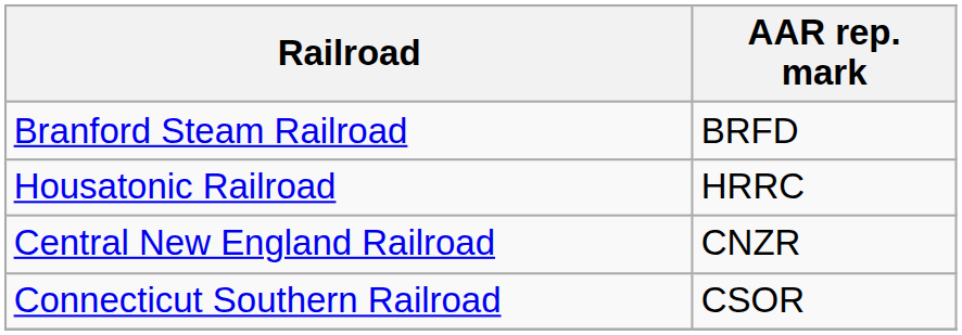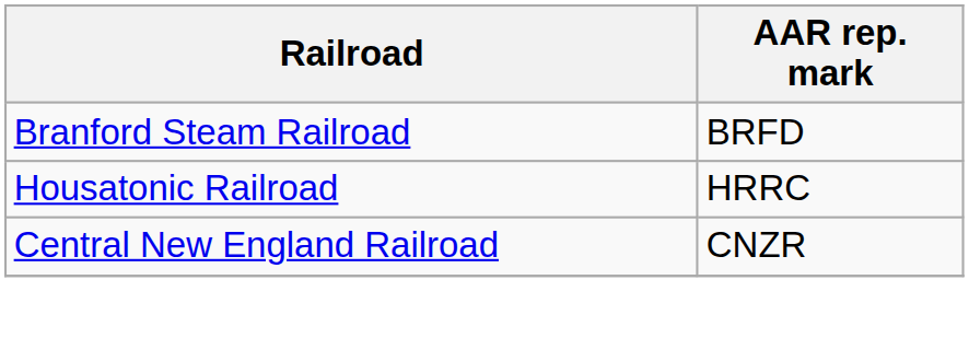- row: Connecticut Southern Railroad | CSOR
